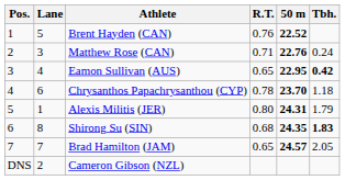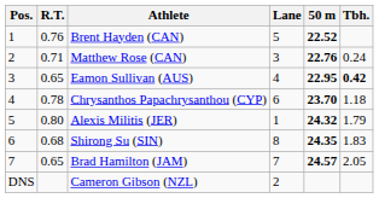columns swapped: Lane <-> R.T.
Alexis Militis (JER) | 50 m: 24.31 -> 24.32
Shirong Su (SIN) | Tbh.: bold -> normal
